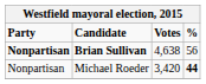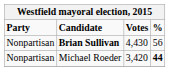Brian Sullivan | Party: bold -> normal
Brian Sullivan | Votes: 4,638 -> 4,430
